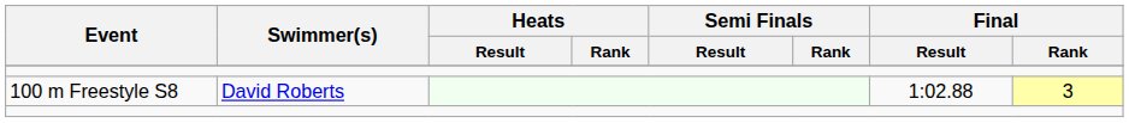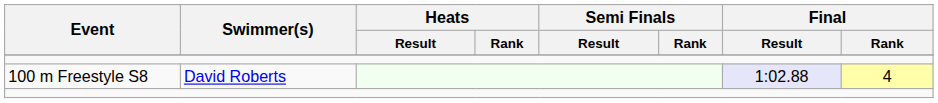100 m Freestyle S8 | Final / Result: no background -> lavender background
100 m Freestyle S8 | Final / Rank: 3 -> 4
